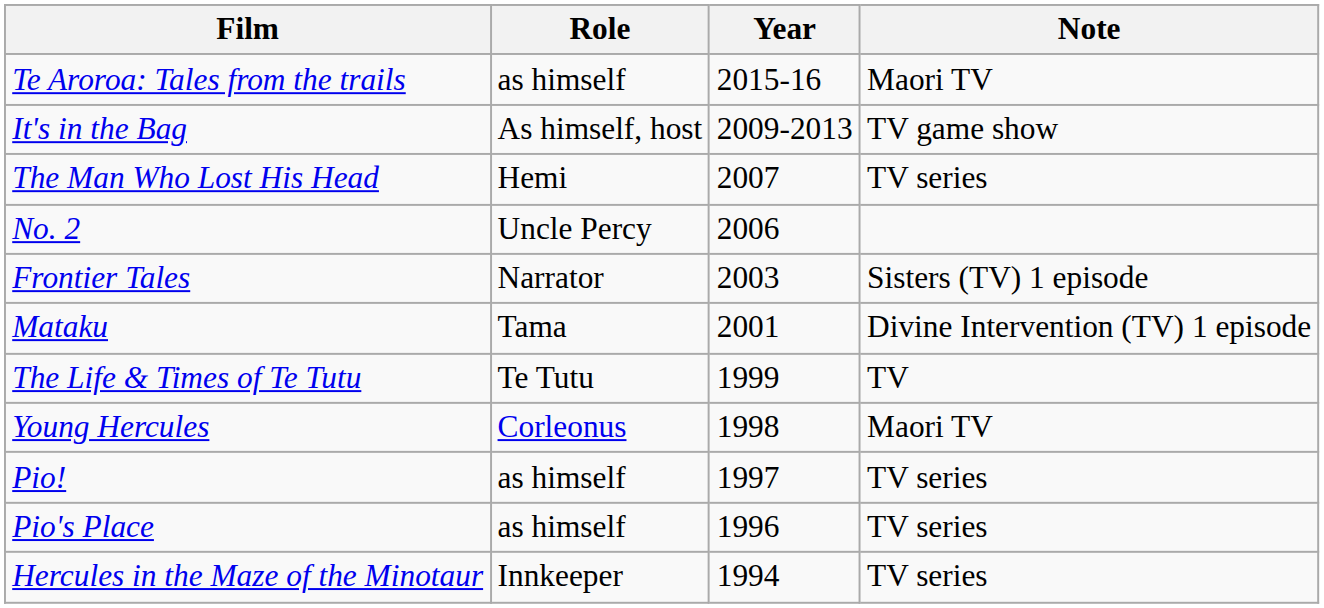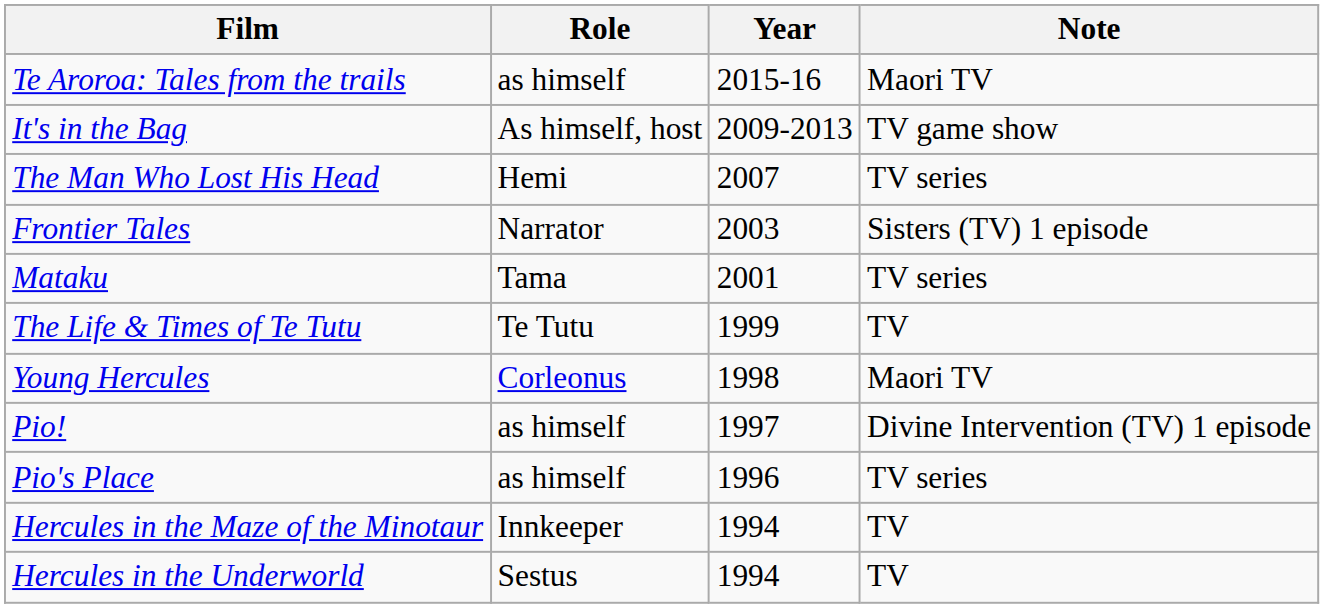- row: No. 2 | Uncle Percy | 2006
Mataku | Note: Divine Intervention (TV) 1 episode -> TV series
Pio! | Note: TV series -> Divine Intervention (TV) 1 episode
Hercules in the Maze of the Minotaur | Note: TV series -> TV
+ row: Hercules in the Underworld | Sestus | 1994 | TV
